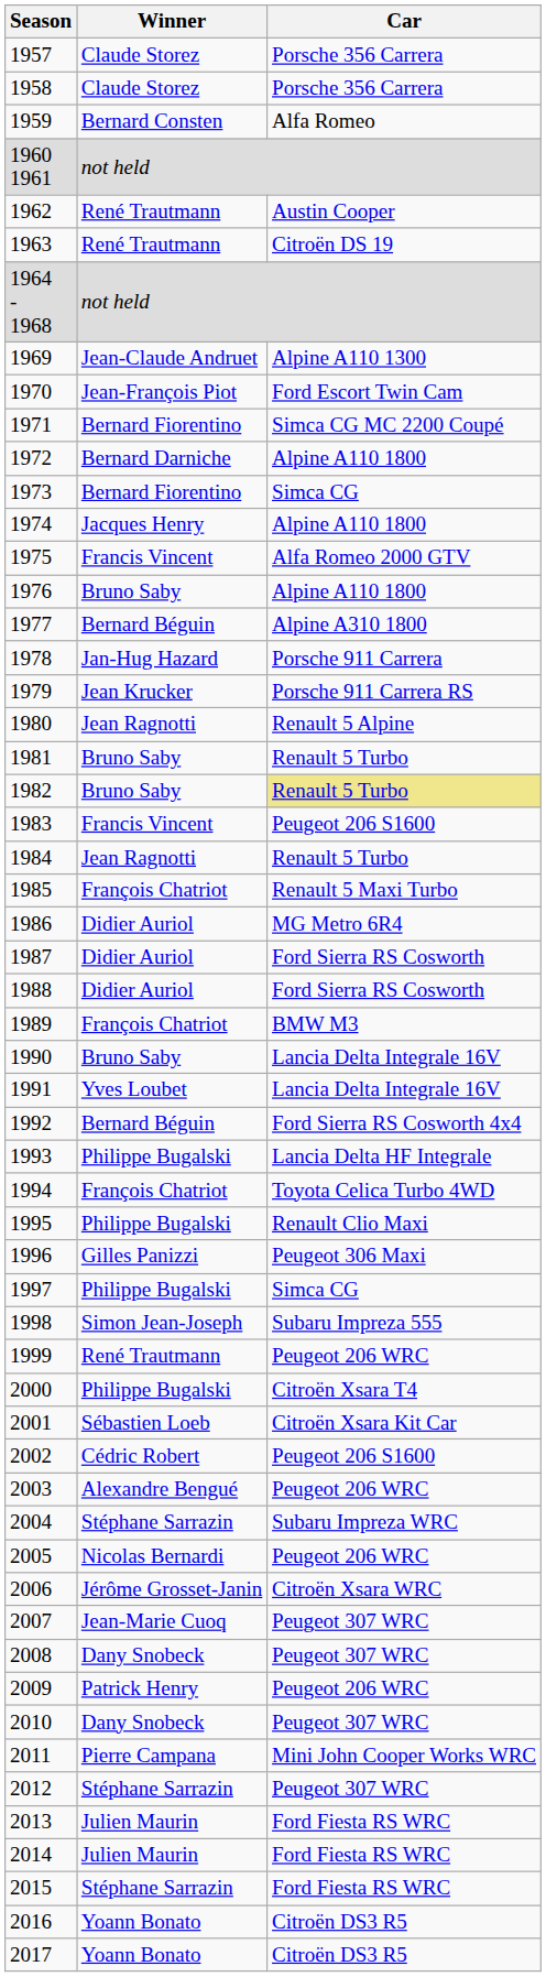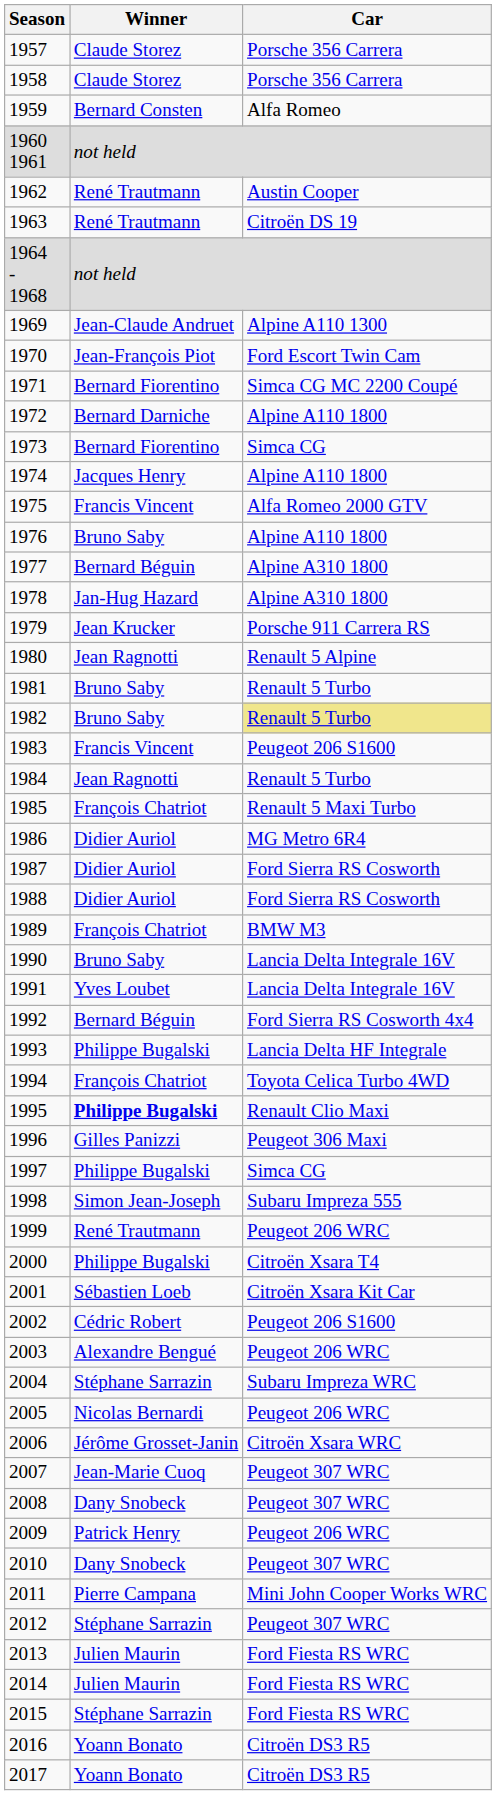1978 | Car: Porsche 911 Carrera -> Alpine A310 1800
1995 | Winner: normal -> bold
